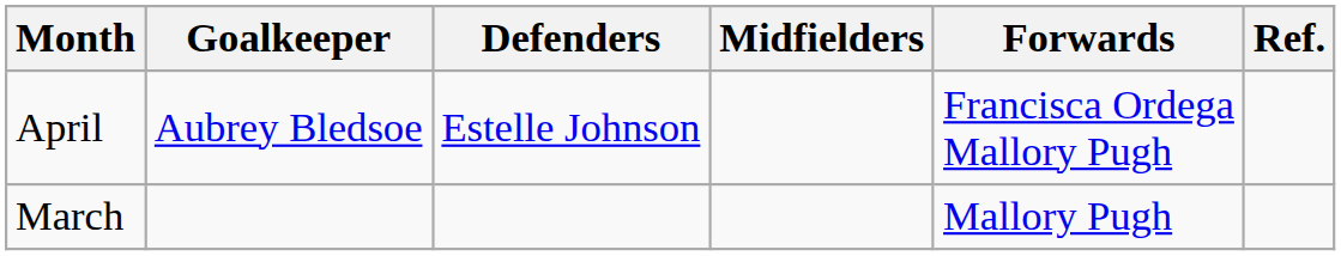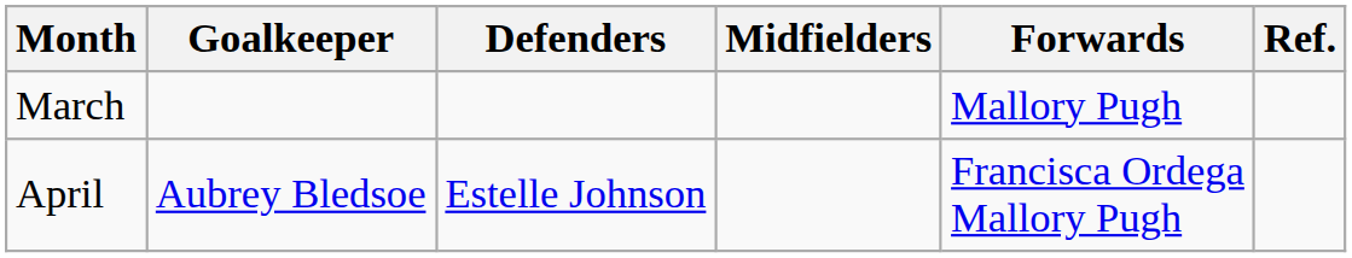rows swapped: March <-> April
